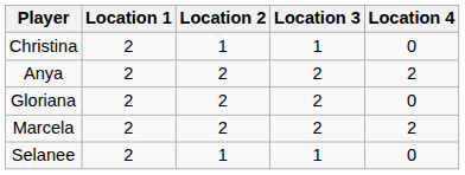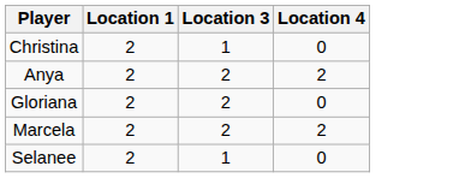- column: Location 2 | 1 | 2 | 2 | 2 | 1
